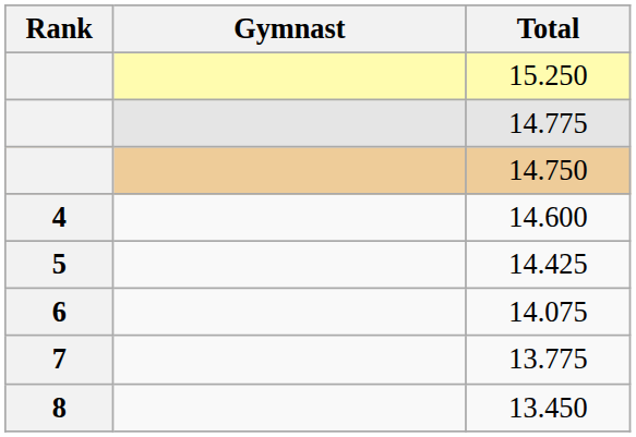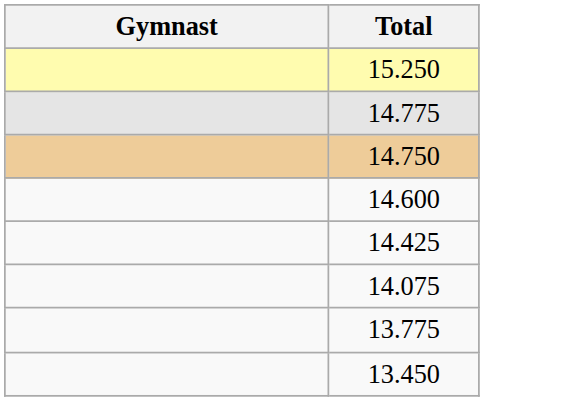- column: Rank | 4 | 5 | 6 | 7 | 8
